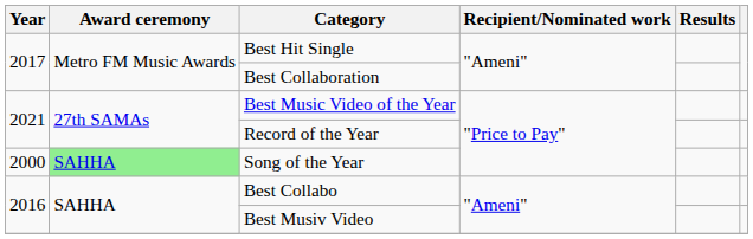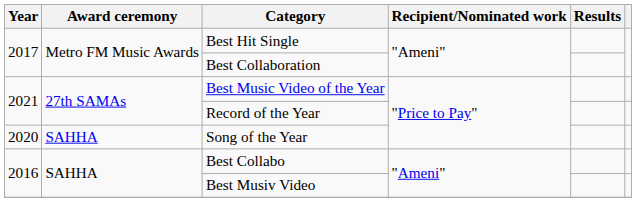Song of the Year | Year: 2000 -> 2020
Song of the Year | Award ceremony: lightgreen background -> no background
